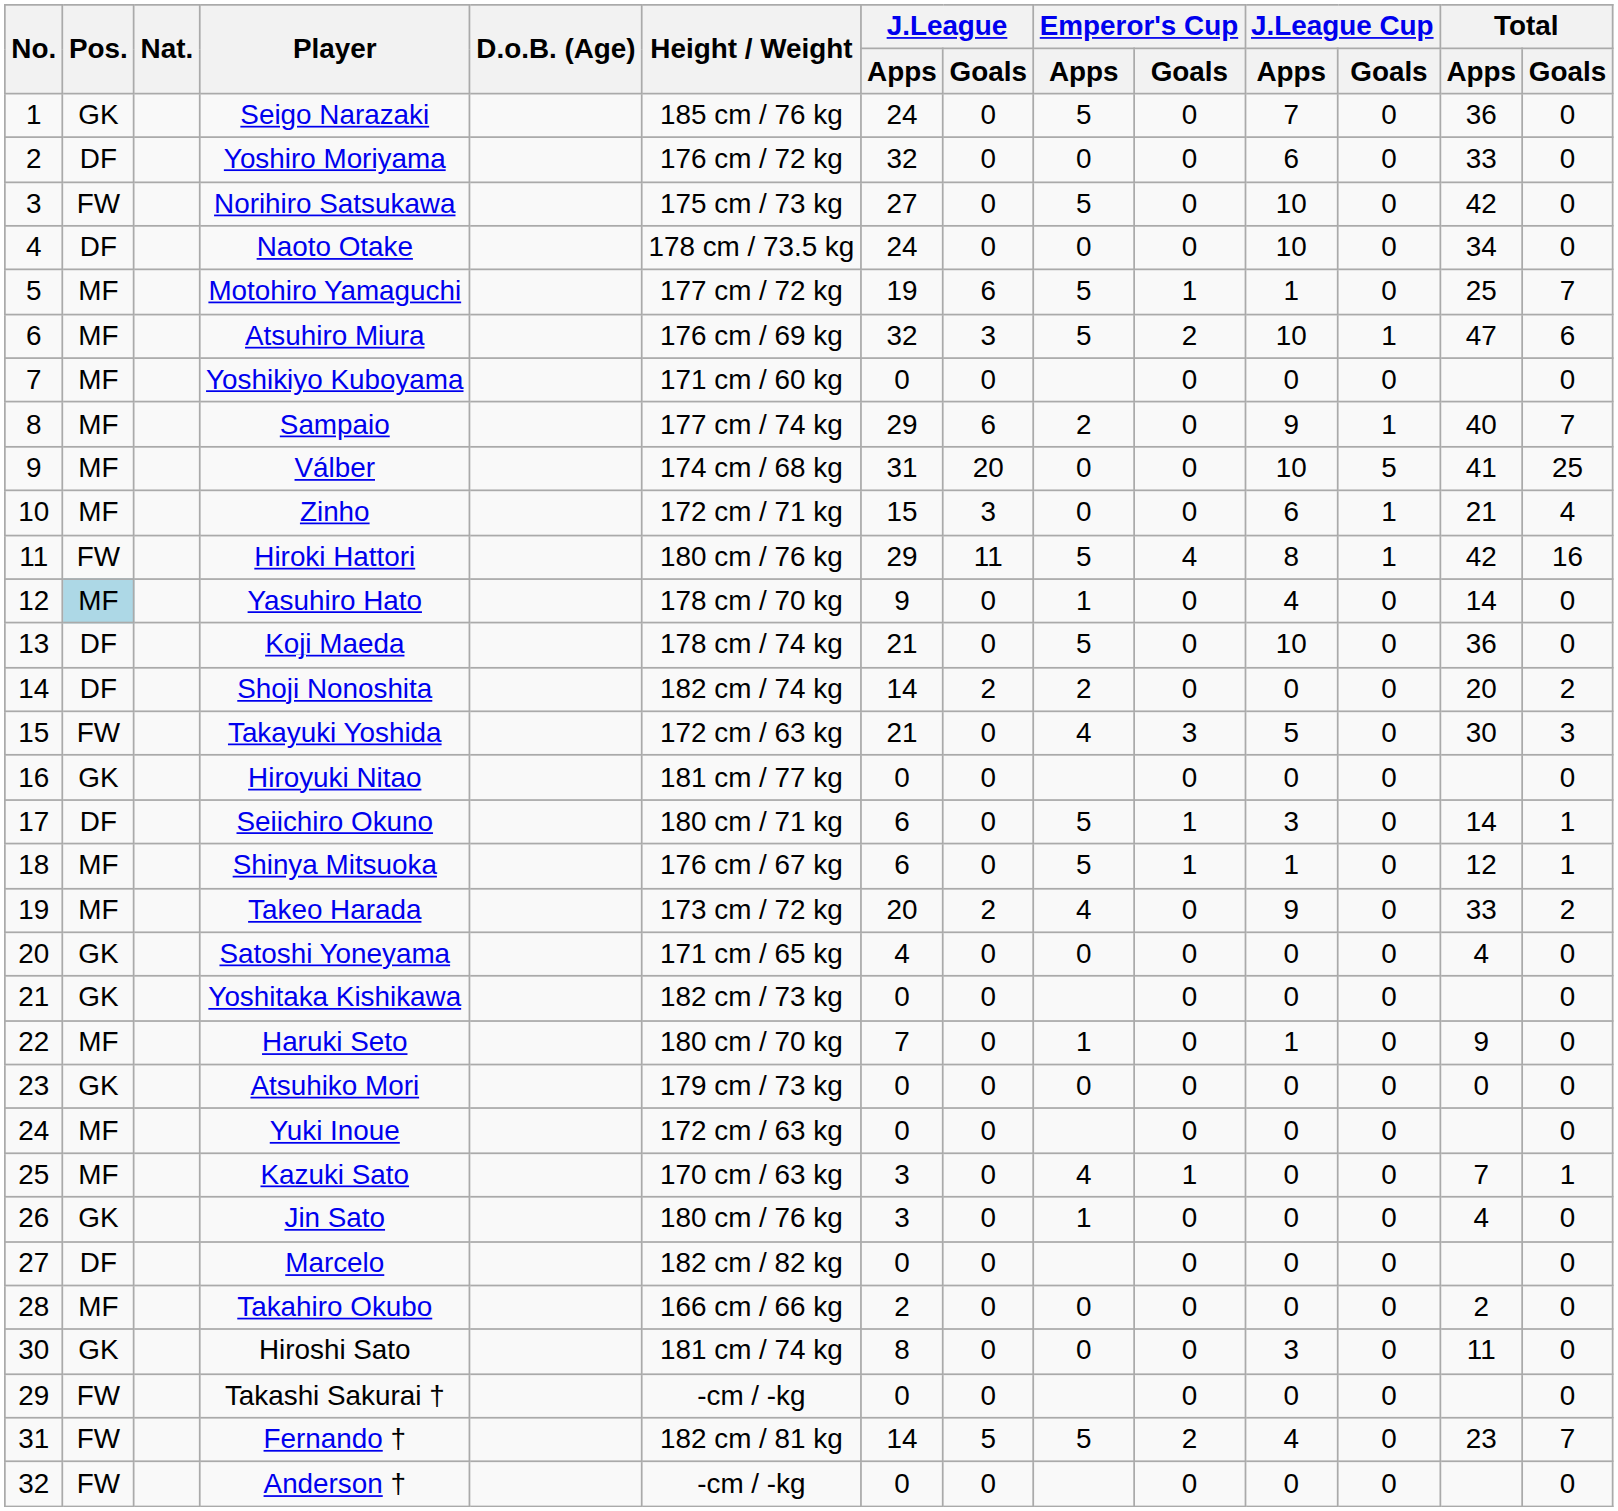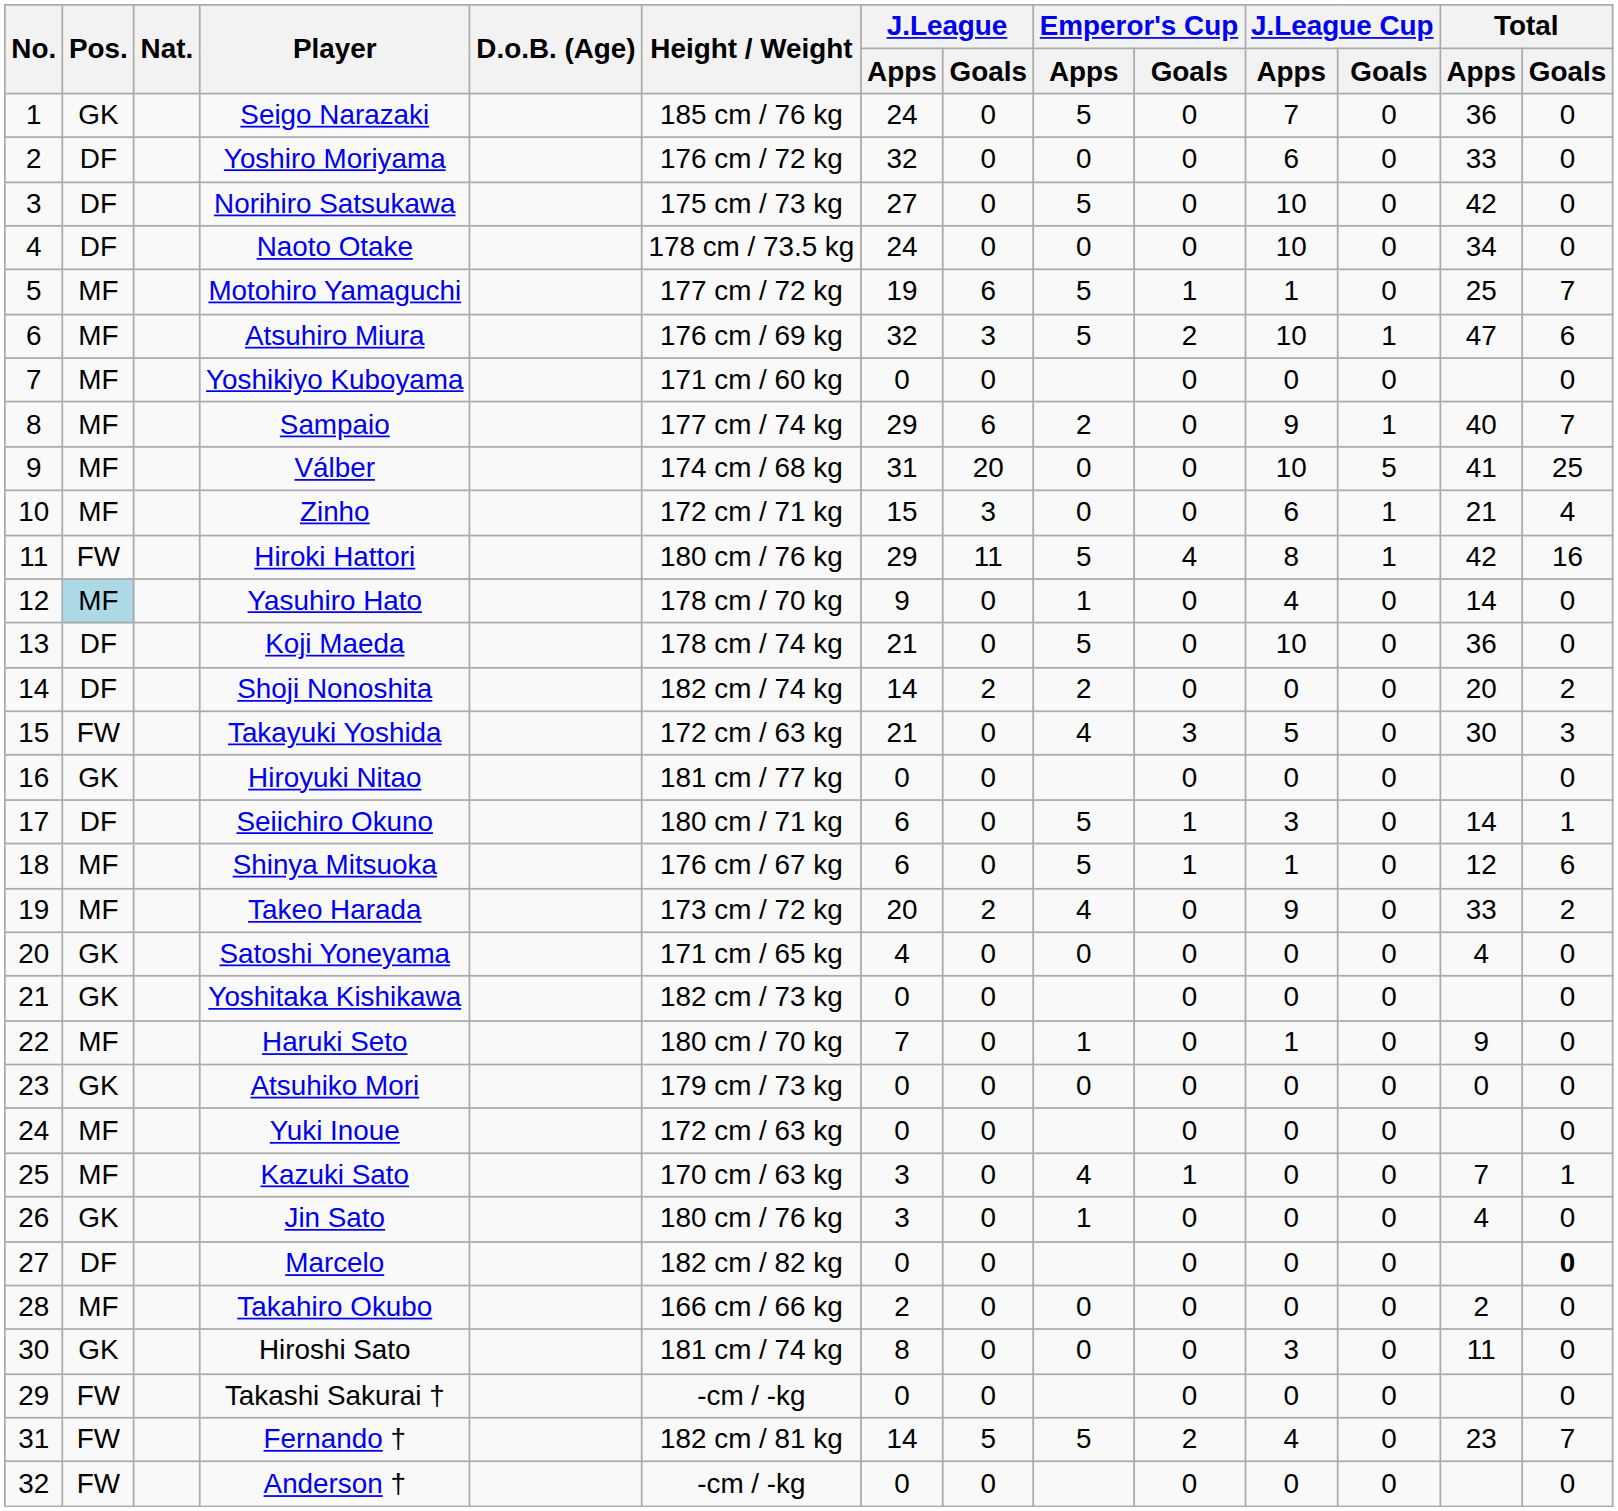Norihiro Satsukawa | Pos.: FW -> DF
Shinya Mitsuoka | Total / Goals: 1 -> 6
Marcelo | Total / Goals: normal -> bold
